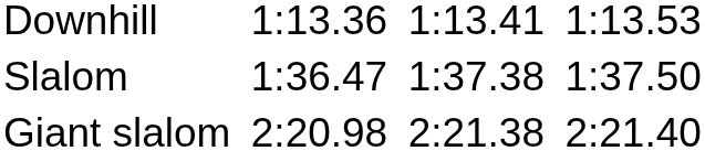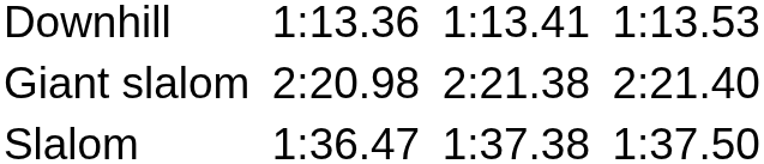rows swapped: Giant slalom <-> Slalom
